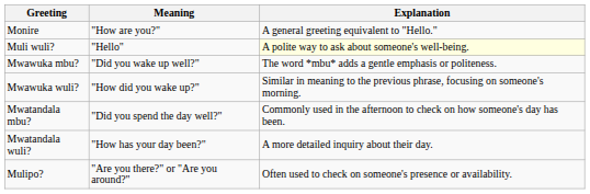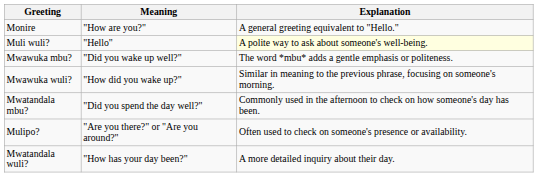rows swapped: Mwatandala wuli? <-> Mulipo?
